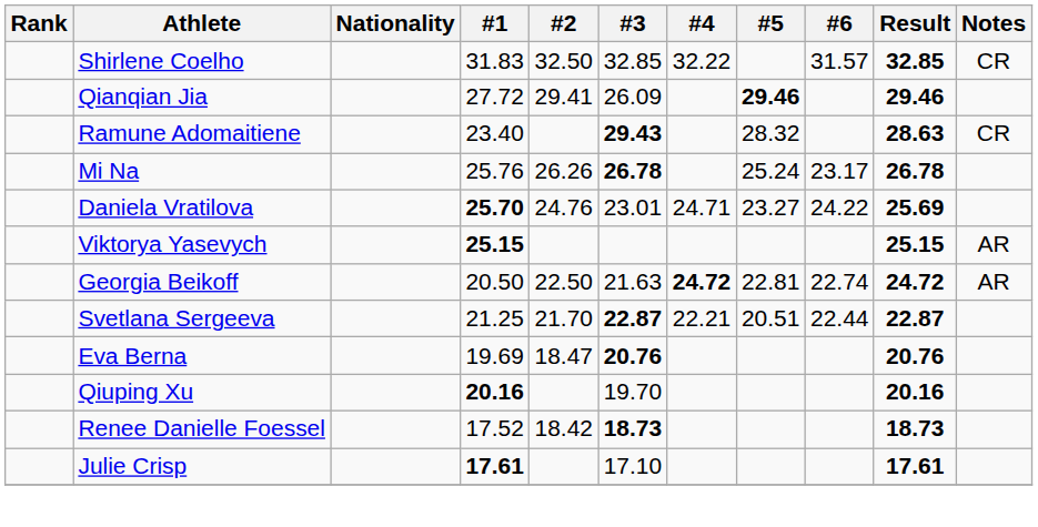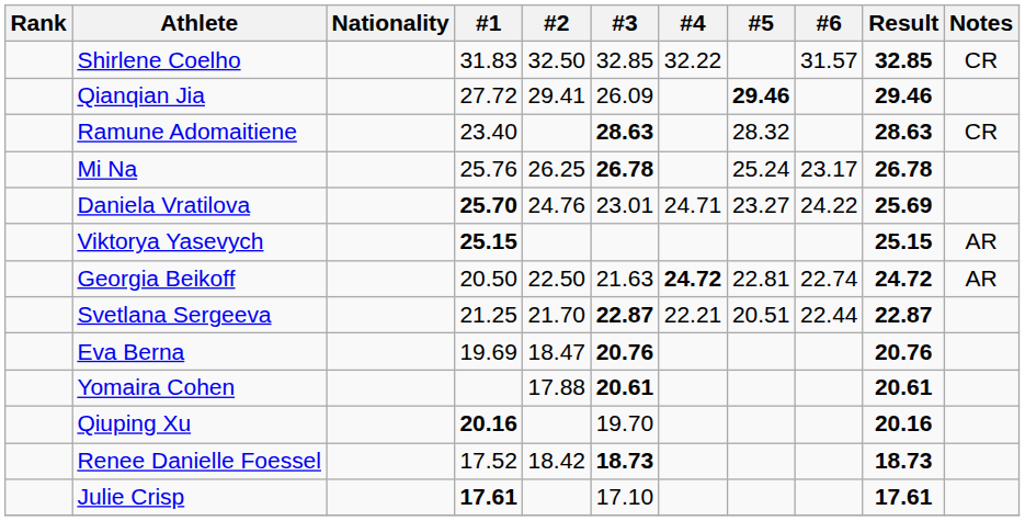Ramune Adomaitiene | #3: 29.43 -> 28.63
Mi Na | #2: 26.26 -> 26.25
+ row: Yomaira Cohen | 17.88 | 20.61 | 20.61
